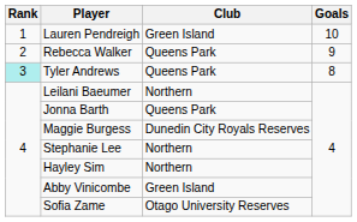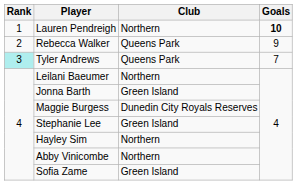Lauren Pendreigh | Club: Green Island -> Northern
Lauren Pendreigh | Goals: normal -> bold
Tyler Andrews | Goals: 8 -> 7
Jonna Barth | Club: Queens Park -> Green Island
Stephanie Lee | Club: Northern -> Green Island
Abby Vinicombe | Club: Green Island -> Northern
Sofia Zame | Club: Otago University Reserves -> Green Island
